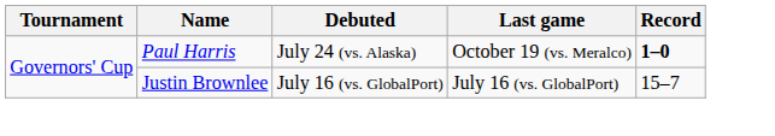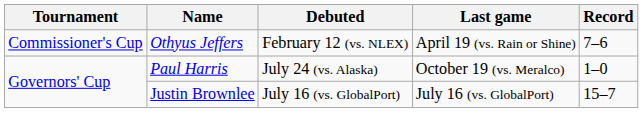+ row: Commissioner's Cup | Othyus Jeffers | February 12 (vs. NLEX) | April 19 (vs. Rain or Shine) | 7–6
Paul Harris | Record: bold -> normal
